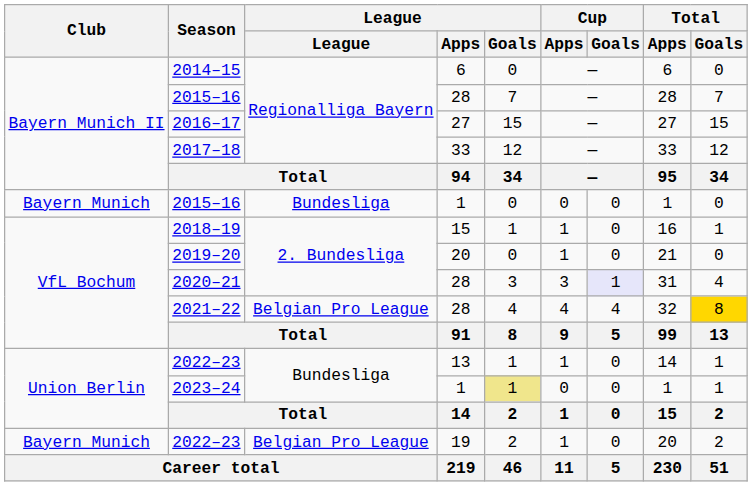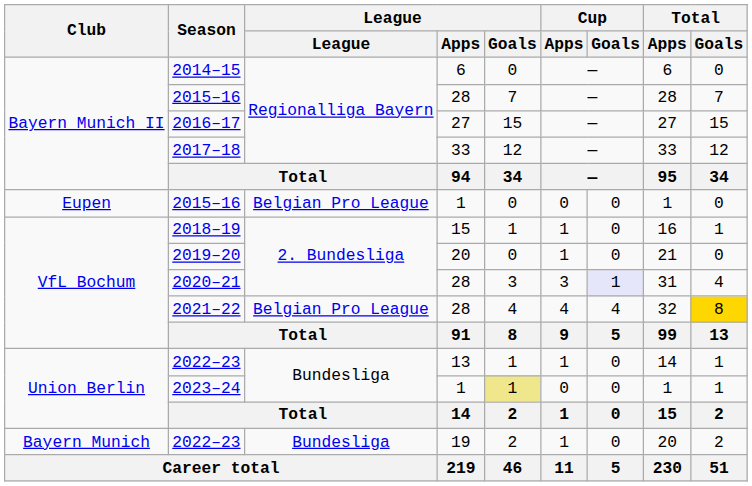2015–16 / 1 | Club: Bayern Munich -> Eupen
2015–16 / 1 | League: Bundesliga -> Belgian Pro League
2022–23 / 19 | League: Belgian Pro League -> Bundesliga
